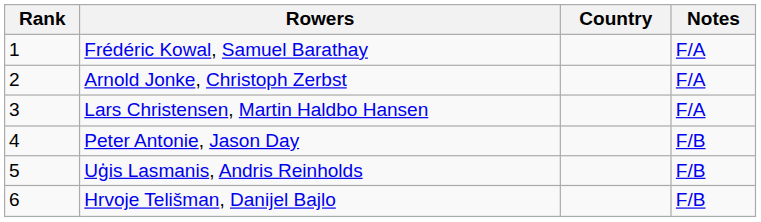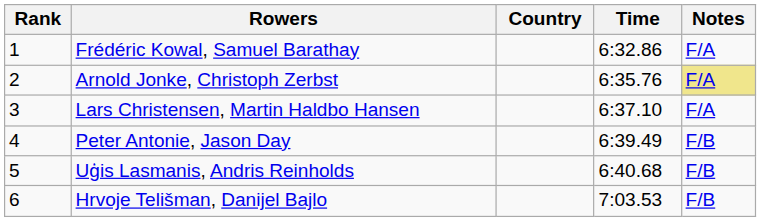+ column: Time | 6:32.86 | 6:35.76 | 6:37.10 | 6:39.49 | 6:40.68 | 7:03.53
Arnold Jonke, Christoph Zerbst | Notes: no background -> khaki background
